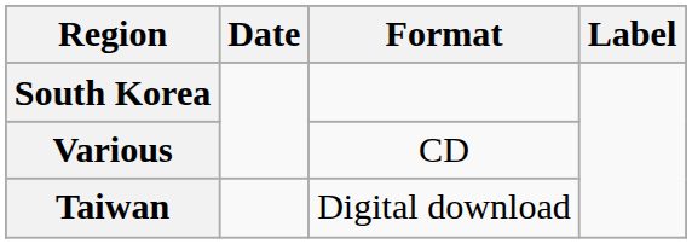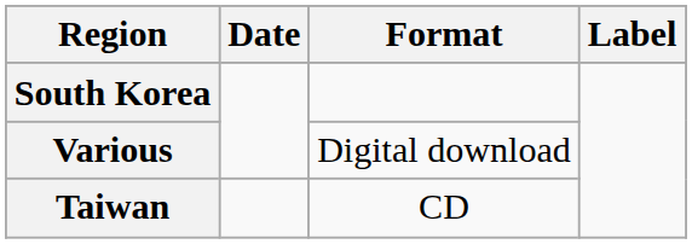Various | Format: CD -> Digital download
Taiwan | Format: Digital download -> CD
